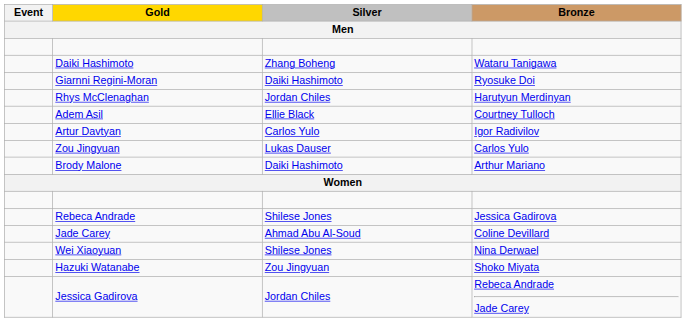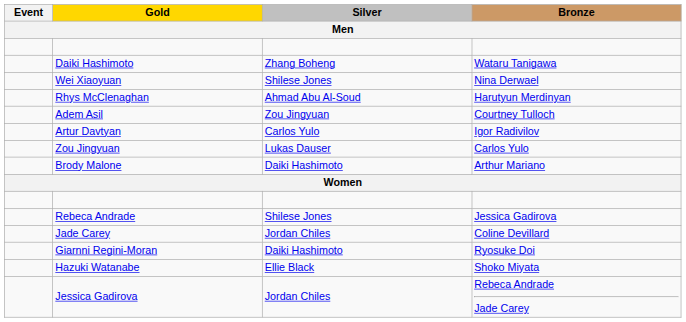rows swapped: Giarnni Regini-Moran <-> Wei Xiaoyuan
Rhys McClenaghan | Silver: Jordan Chiles -> Ahmad Abu Al-Soud
Adem Asil | Silver: Ellie Black -> Zou Jingyuan
Jade Carey | Silver: Ahmad Abu Al-Soud -> Jordan Chiles
Hazuki Watanabe | Silver: Zou Jingyuan -> Ellie Black
